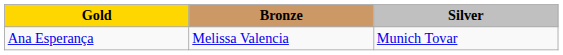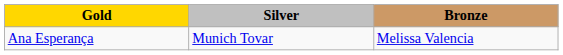columns swapped: Silver <-> Bronze
